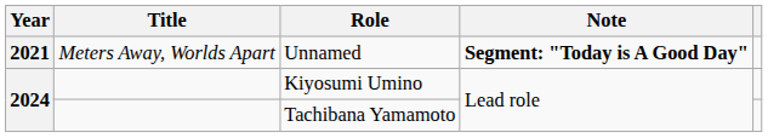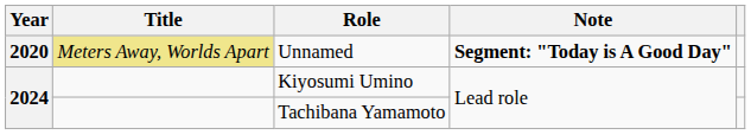Unnamed | Year: 2021 -> 2020
Unnamed | Title: no background -> khaki background
